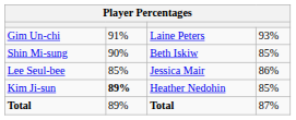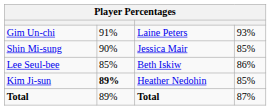Shin Mi-sung | column 3: Beth Iskiw -> Jessica Mair
Lee Seul-bee | column 3: Jessica Mair -> Beth Iskiw
